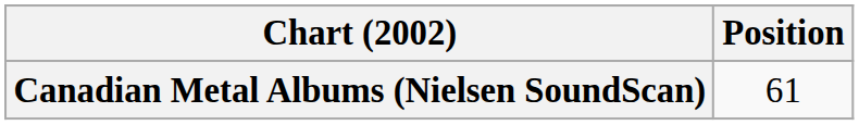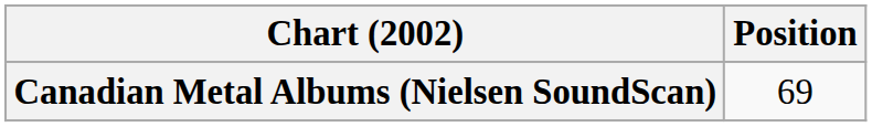Canadian Metal Albums (Nielsen SoundScan) | Position: 61 -> 69
